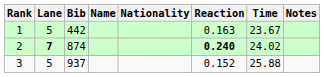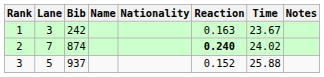1 | Lane: 5 -> 3
1 | Bib: 442 -> 242
2 | Lane: bold -> normal
